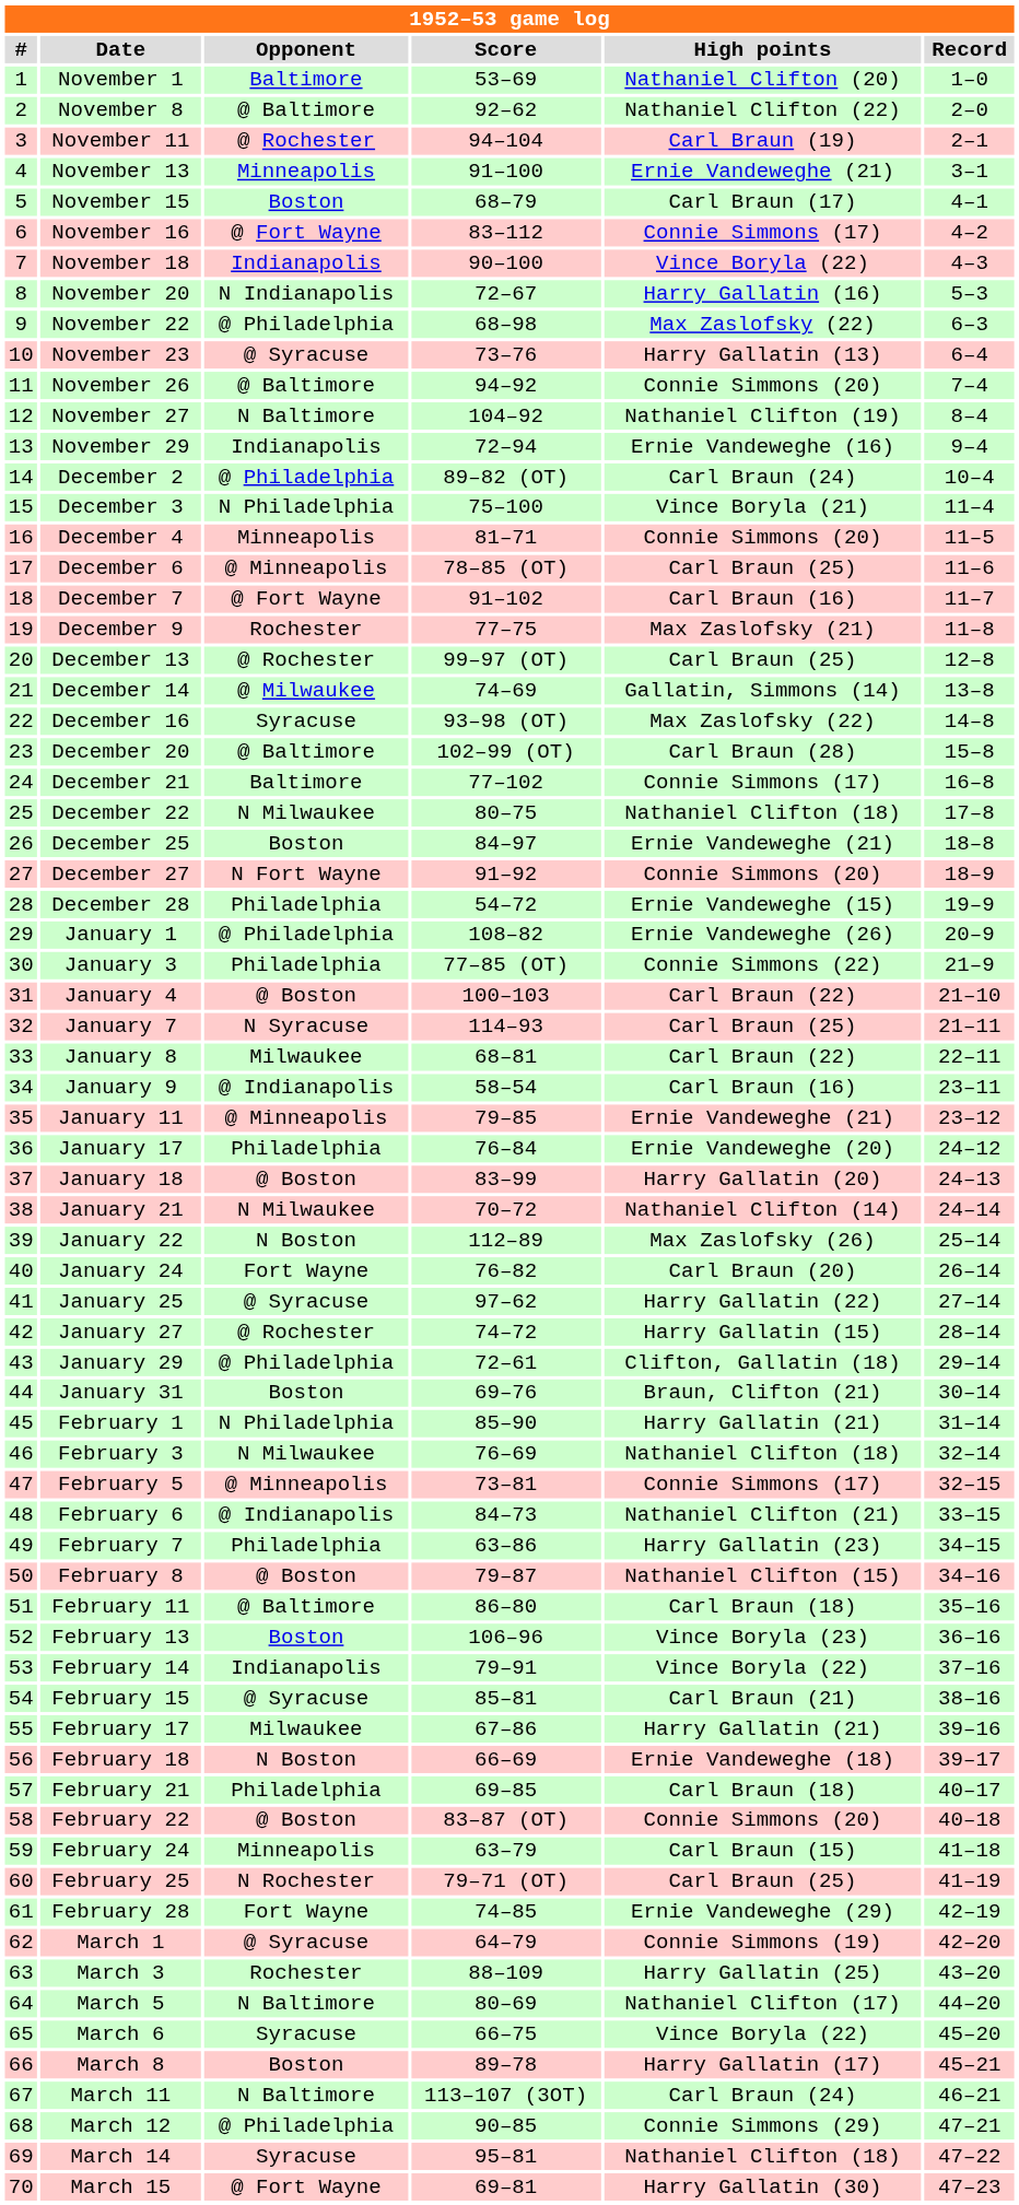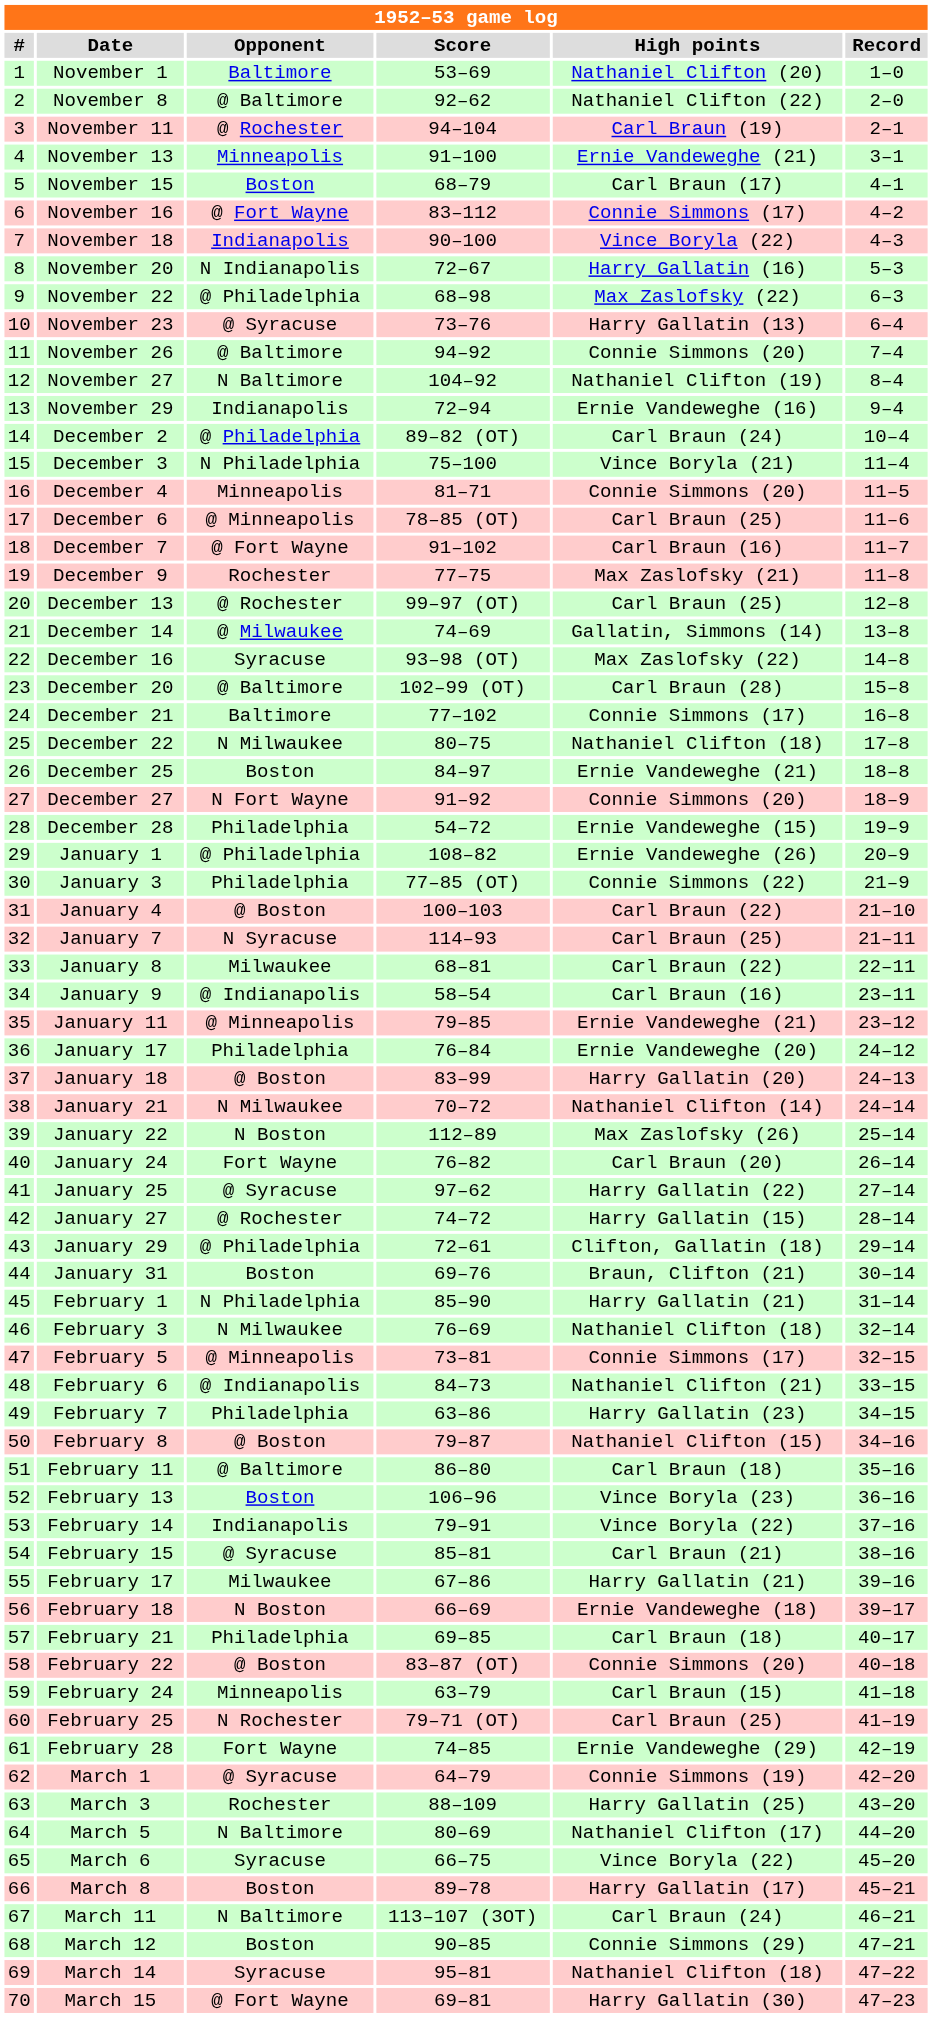March 12 | Opponent: @ Philadelphia -> Boston
